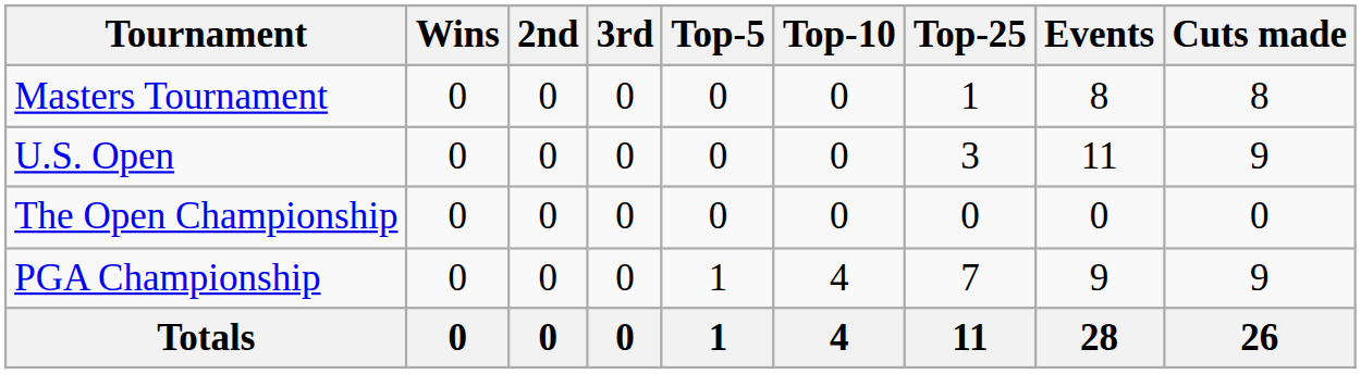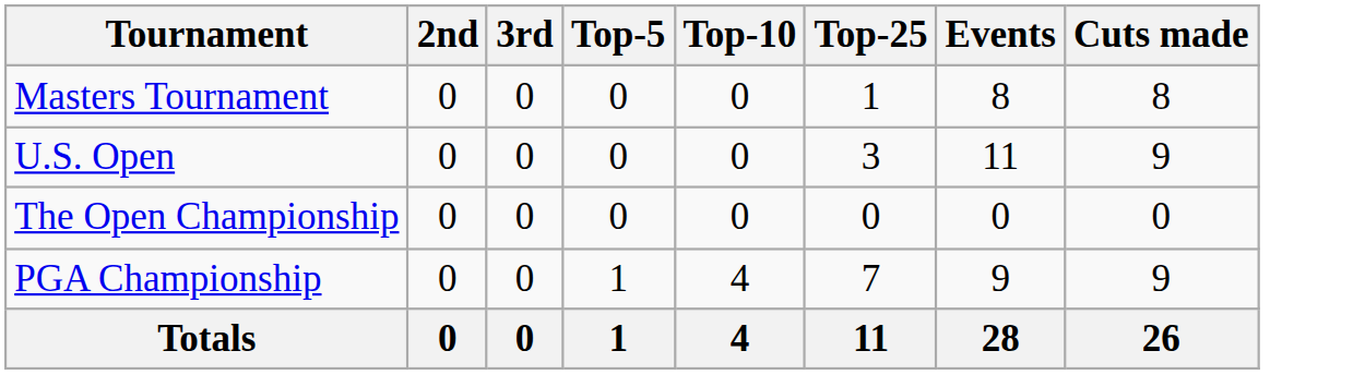- column: Wins | 0 | 0 | 0 | 0 | 0
